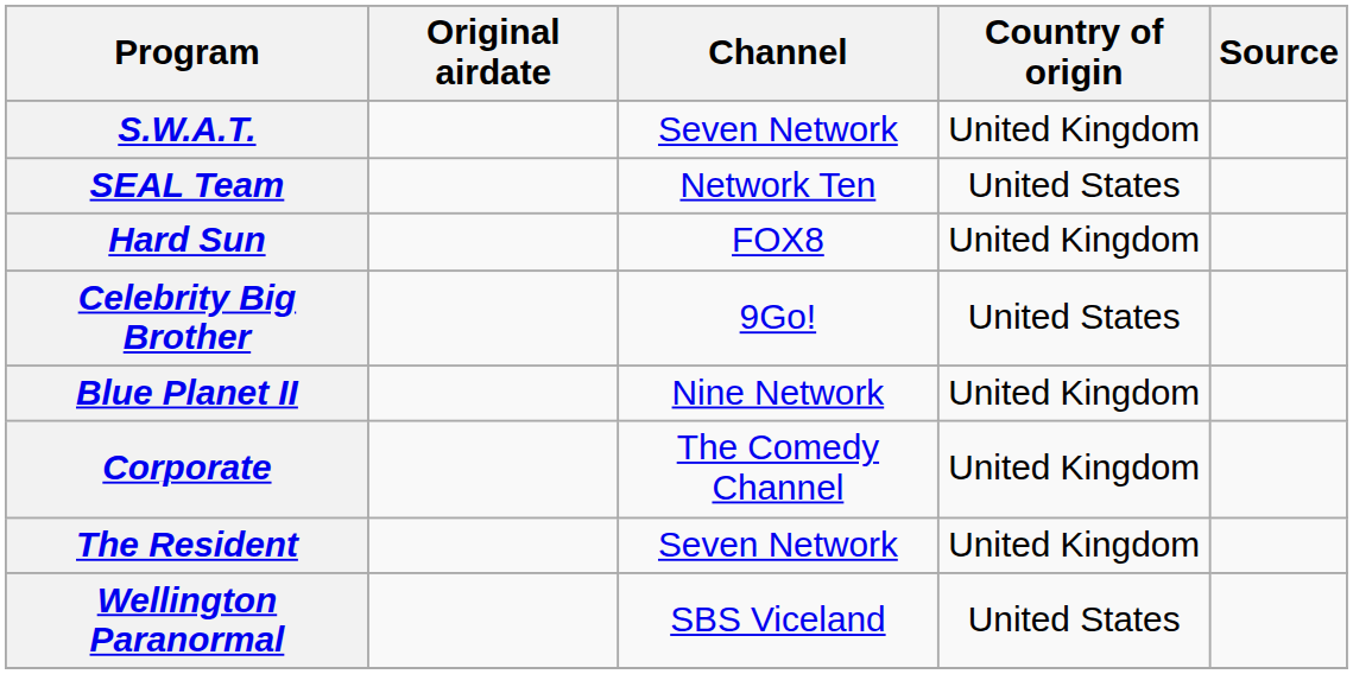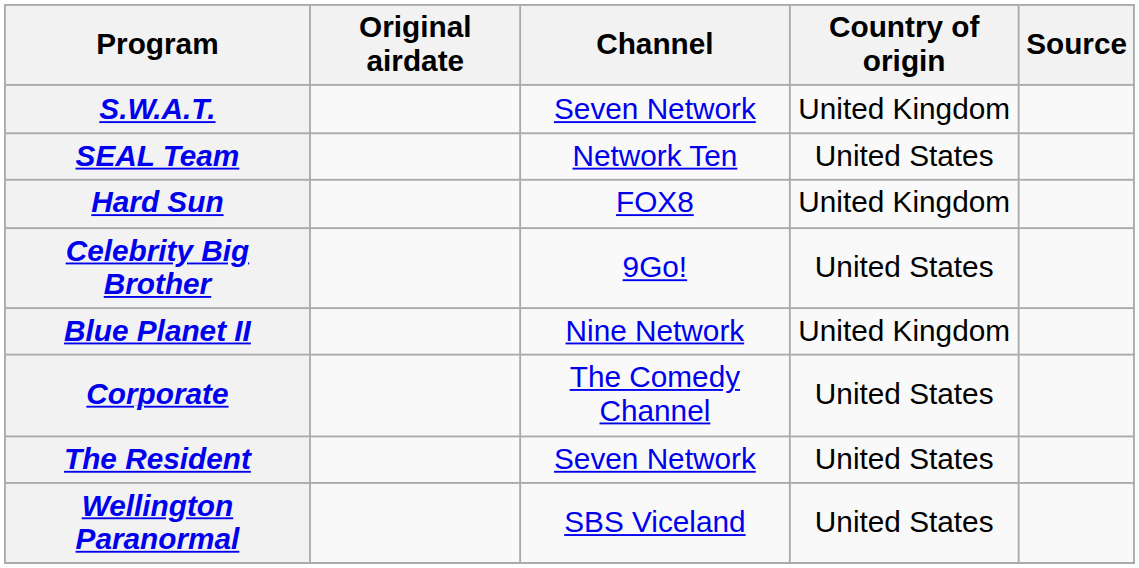Corporate | Country of origin: United Kingdom -> United States
The Resident | Country of origin: United Kingdom -> United States
